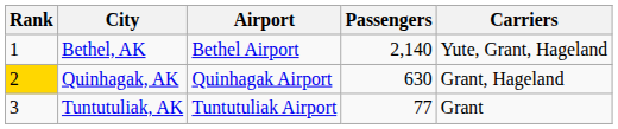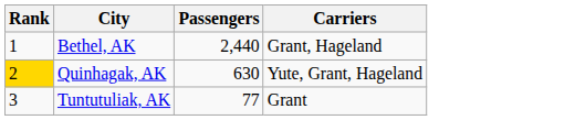- column: Airport | Bethel Airport | Quinhagak Airport | Tuntutuliak Airport
Bethel, AK | Passengers: 2,140 -> 2,440
Bethel, AK | Carriers: Yute, Grant, Hageland -> Grant, Hageland
Quinhagak, AK | Carriers: Grant, Hageland -> Yute, Grant, Hageland
